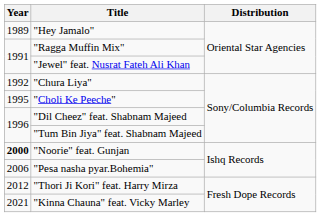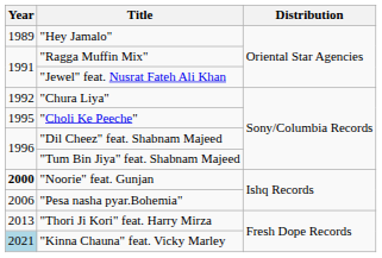"Thori Ji Kori" feat. Harry Mirza | Year: 2012 -> 2013
"Kinna Chauna" feat. Vicky Marley | Year: no background -> lightblue background
